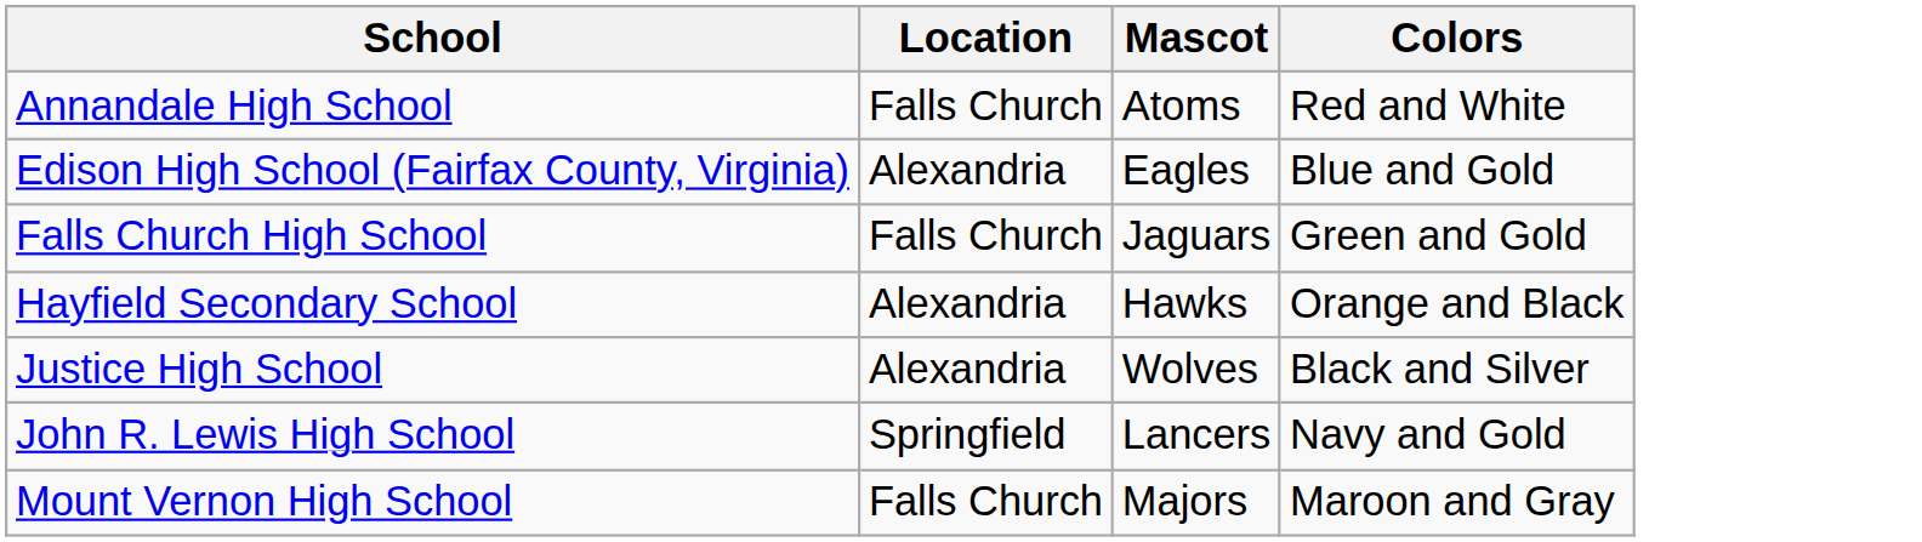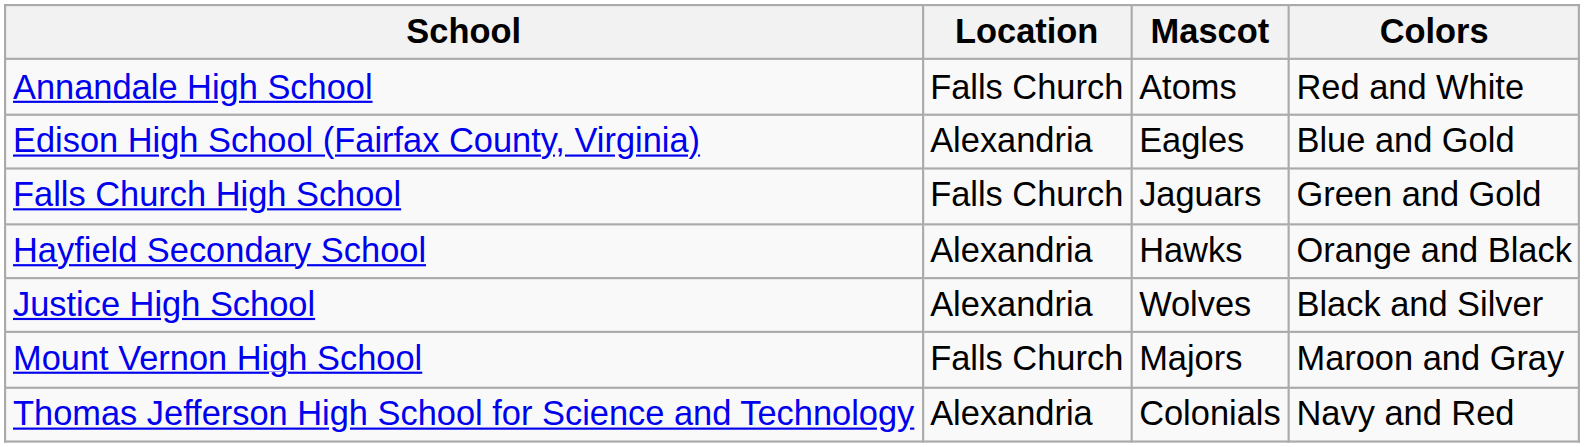- row: John R. Lewis High School | Springfield | Lancers | Navy and Gold
+ row: Thomas Jefferson High School for Science and Technology | Alexandria | Colonials | Navy and Red
